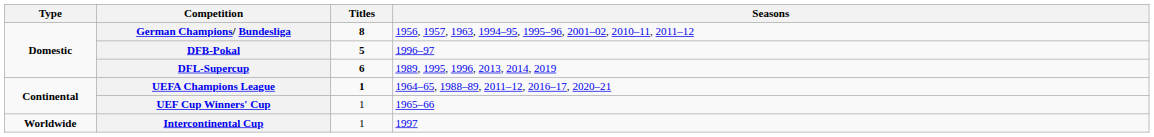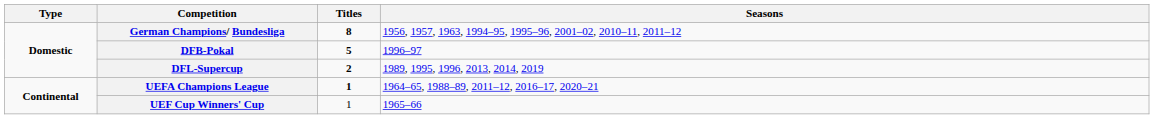DFL-Supercup | Titles: 6 -> 2
- row: Worldwide | Intercontinental Cup | 1 | 1997
